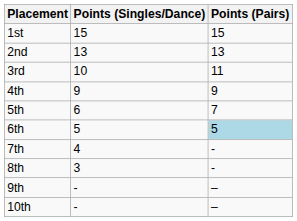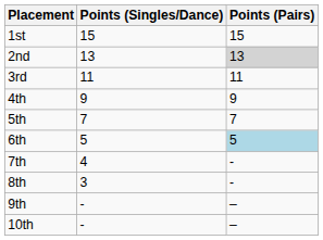2nd | Points (Pairs): no background -> lightgrey background
3rd | Points (Singles/Dance): 10 -> 11
5th | Points (Singles/Dance): 6 -> 7
